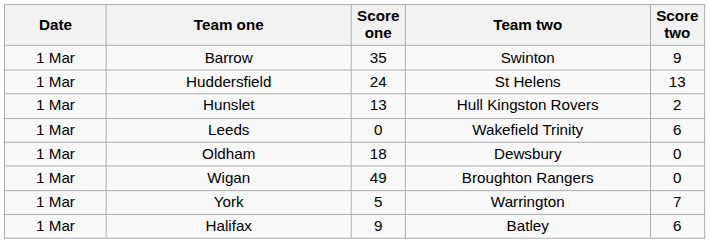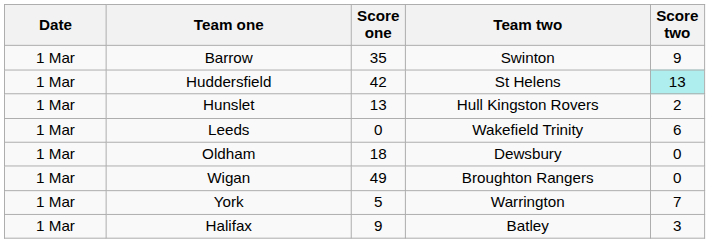Huddersfield | Score one: 24 -> 42
Huddersfield | Score two: no background -> paleturquoise background
Halifax | Score two: 6 -> 3
